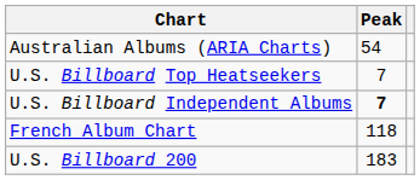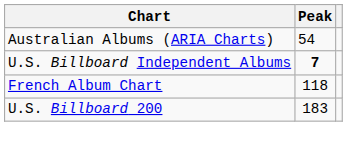- row: U.S. Billboard Top Heatseekers | 7
